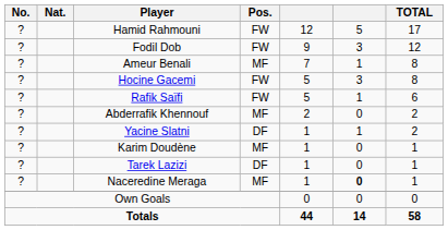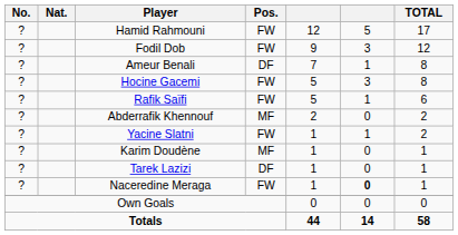Ameur Benali | Pos.: MF -> DF
Yacine Slatni | Pos.: DF -> FW
Naceredine Meraga | Pos.: MF -> FW
